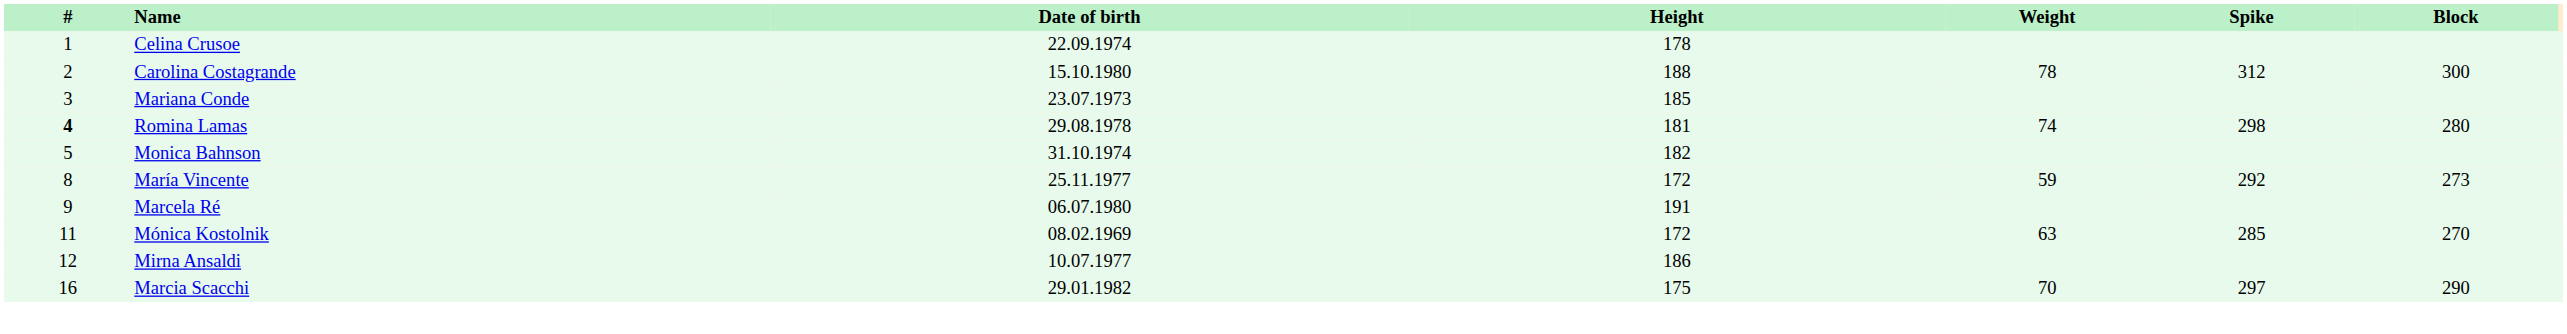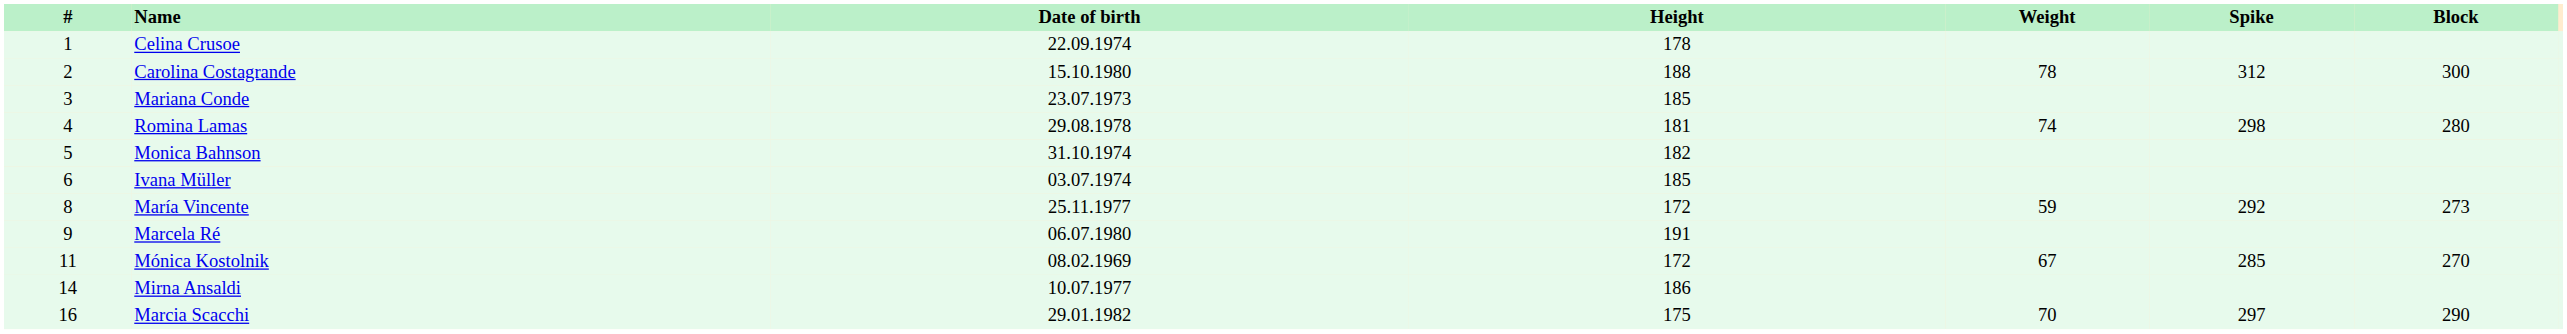Romina Lamas | #: bold -> normal
+ row: 6 | Ivana Müller | 03.07.1974 | 185
Mónica Kostolnik | Weight: 63 -> 67
Mirna Ansaldi | #: 12 -> 14
